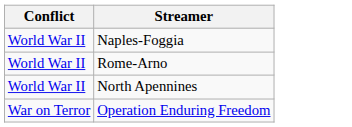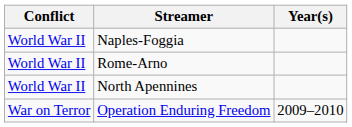+ column: Year(s) | 2009–2010
